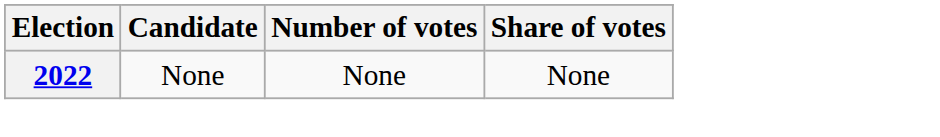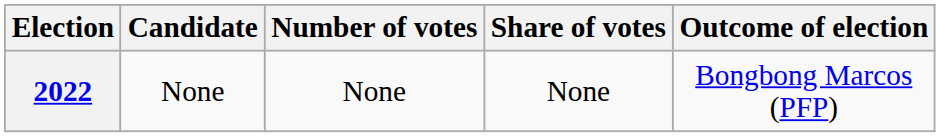+ column: Outcome of election | Bongbong Marcos (PFP)
